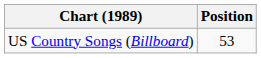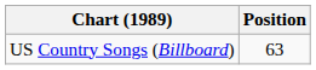US Country Songs (Billboard) | Position: 53 -> 63
